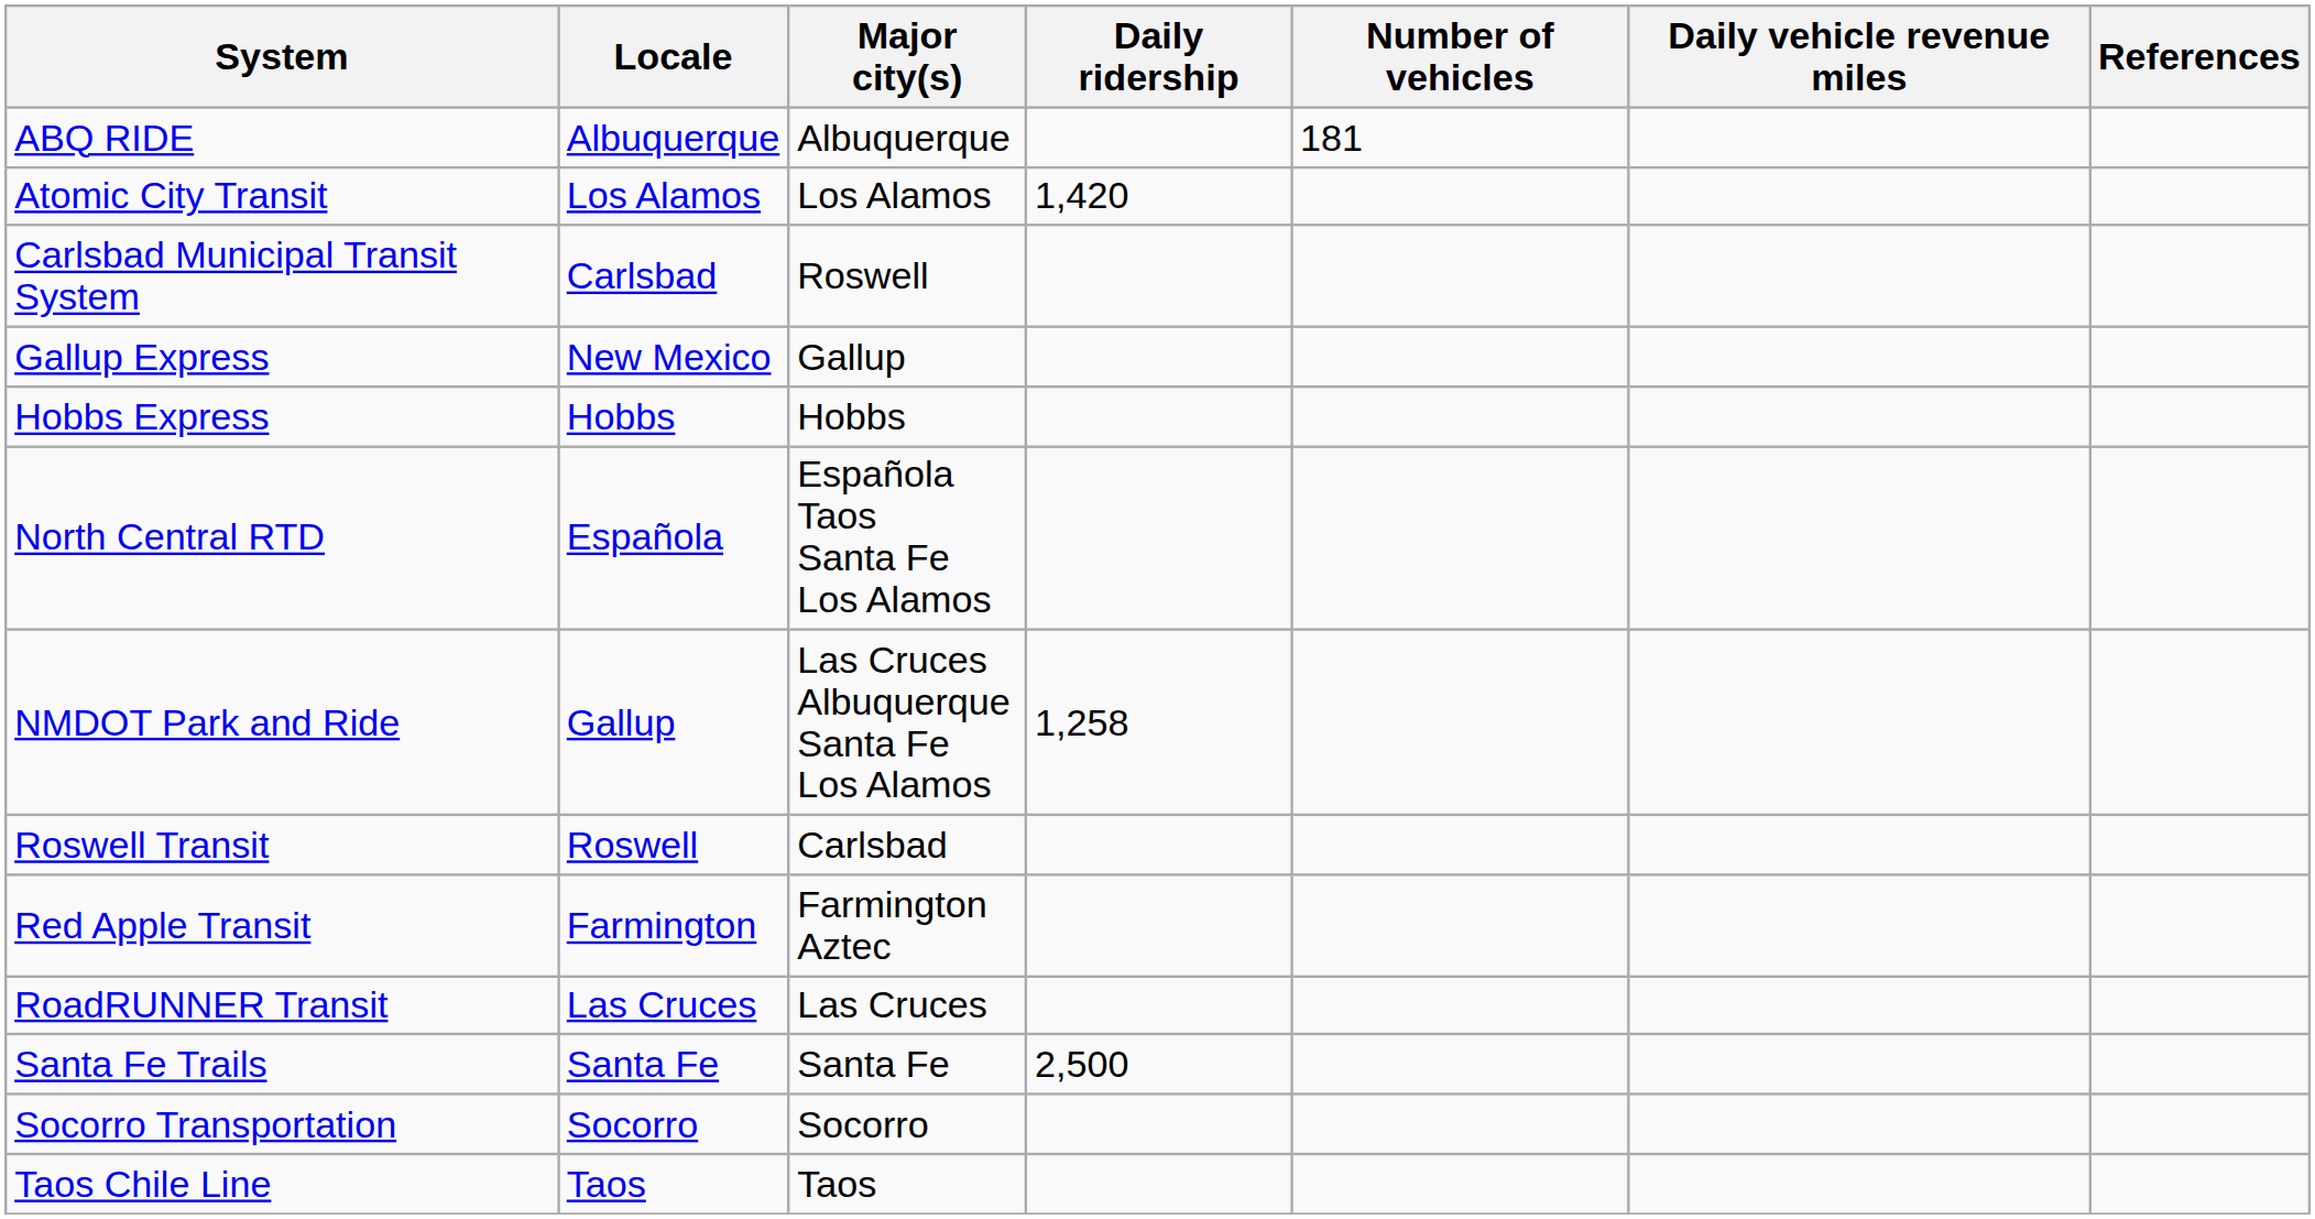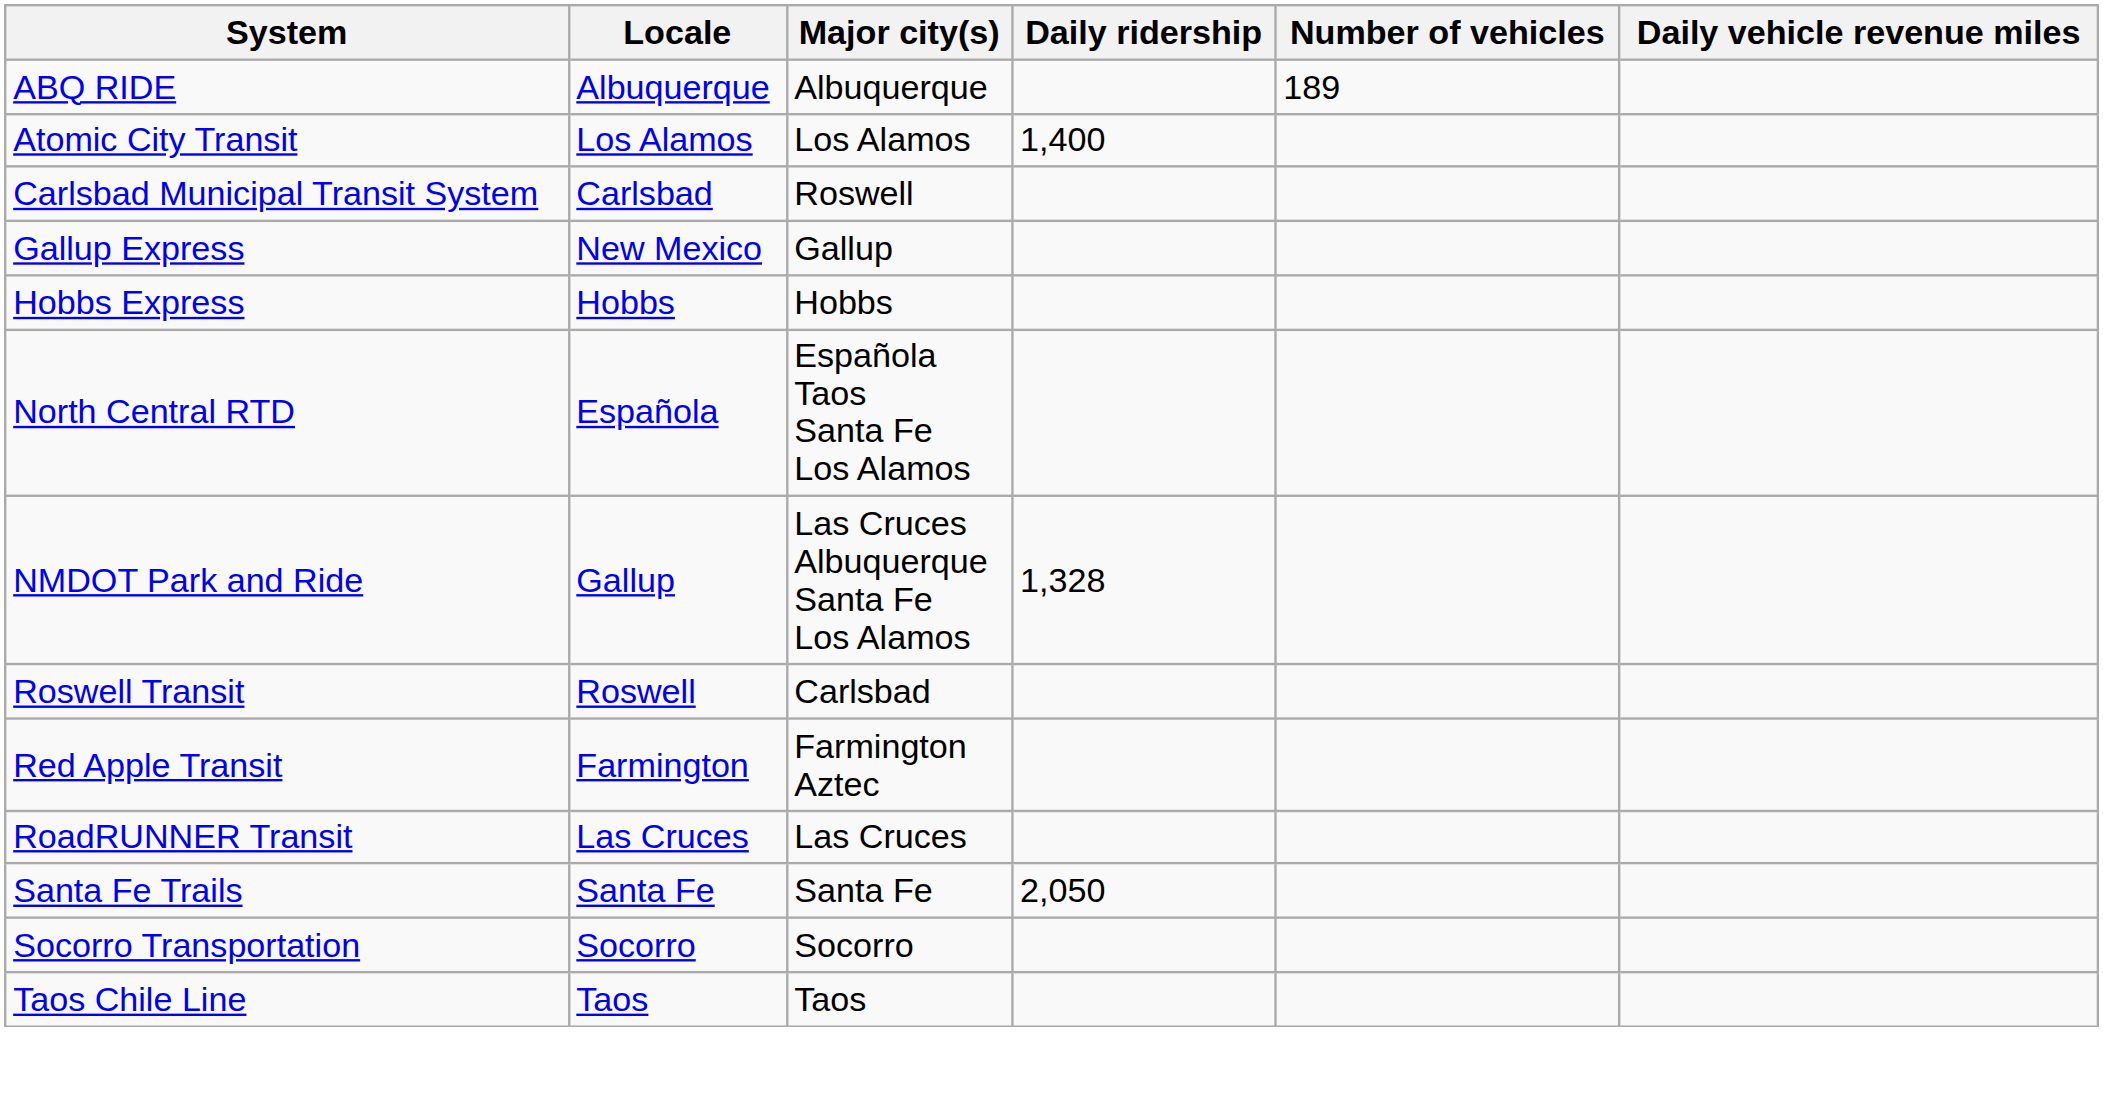- column: References
ABQ RIDE | Number of vehicles: 181 -> 189
Atomic City Transit | Daily ridership: 1,420 -> 1,400
NMDOT Park and Ride | Daily ridership: 1,258 -> 1,328
Santa Fe Trails | Daily ridership: 2,500 -> 2,050
